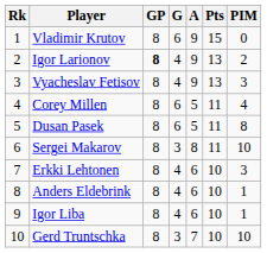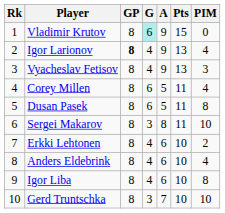Vladimir Krutov | G: no background -> paleturquoise background
Igor Larionov | PIM: 2 -> 4
Erkki Lehtonen | PIM: 3 -> 2
Anders Eldebrink | PIM: 1 -> 4
Igor Liba | PIM: 1 -> 8
